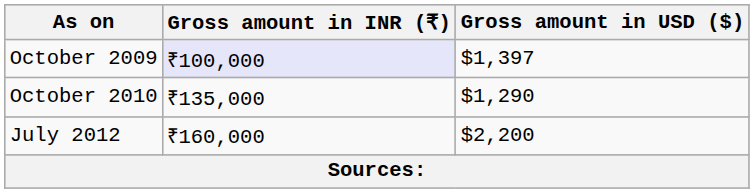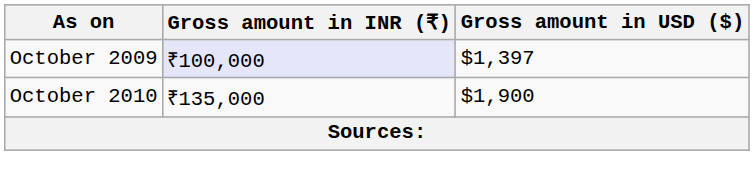October 2010 | Gross amount in USD ($): $1,290 -> $1,900
- row: July 2012 | ₹160,000 | $2,200
